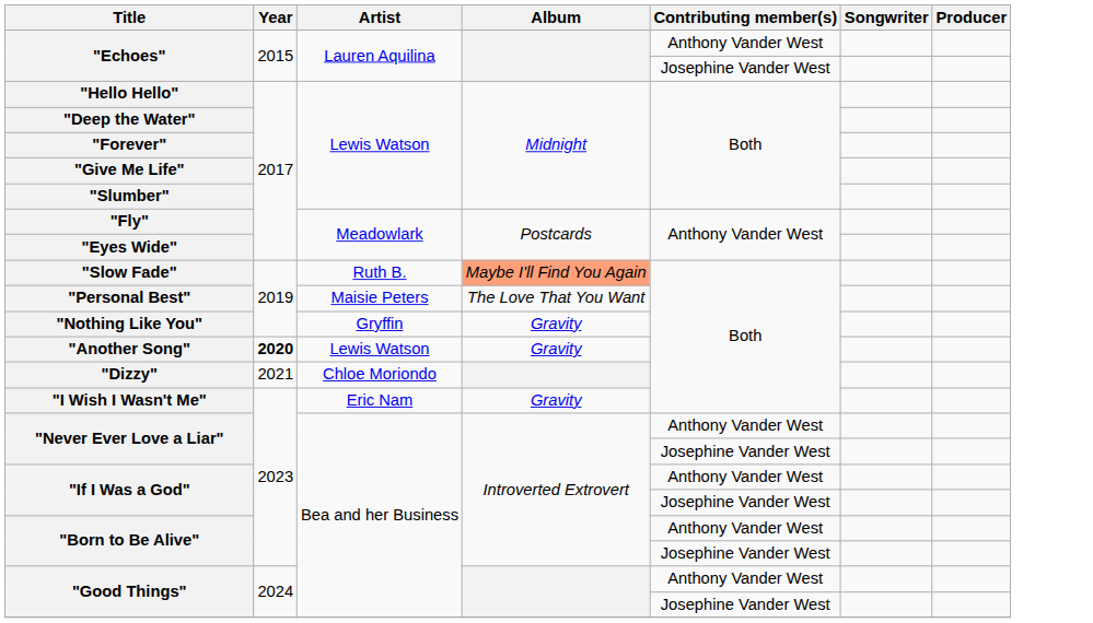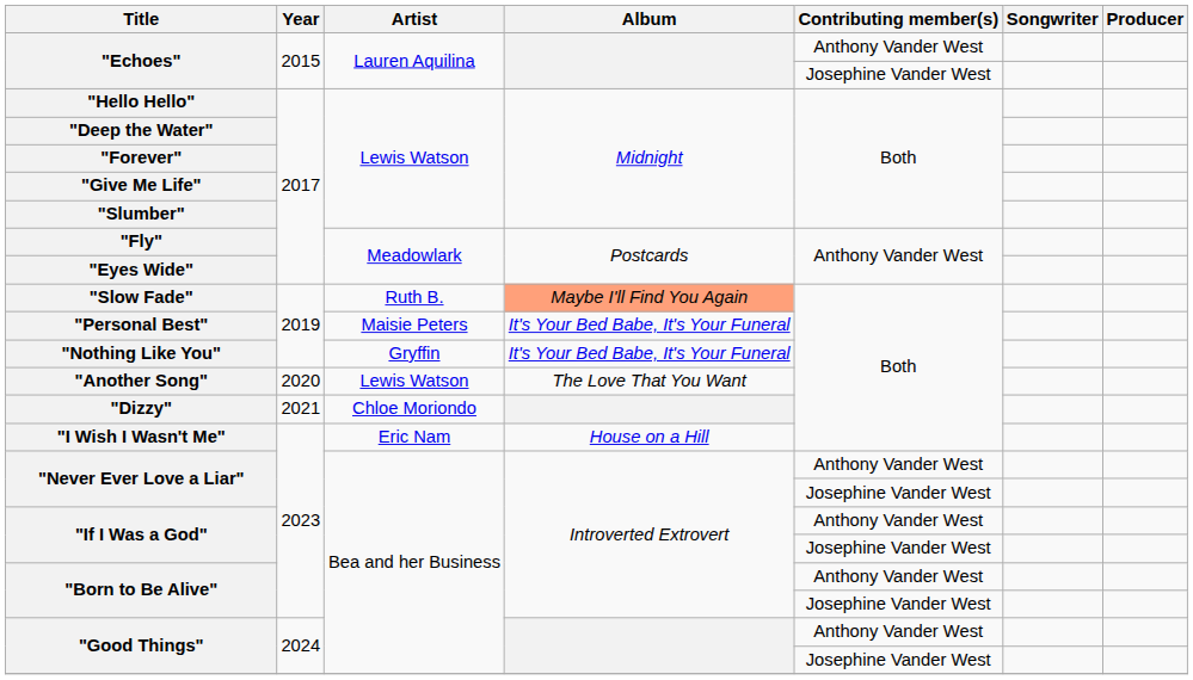"Personal Best" | Album: The Love That You Want -> It's Your Bed Babe, It's Your Funeral
"Nothing Like You" | Album: Gravity -> It's Your Bed Babe, It's Your Funeral
"Another Song" | Year: bold -> normal
"Another Song" | Album: Gravity -> The Love That You Want
"I Wish I Wasn't Me" | Album: Gravity -> House on a Hill
